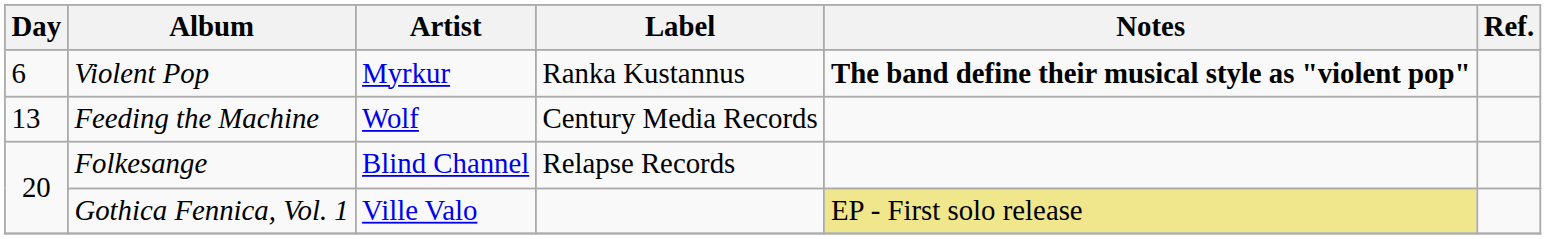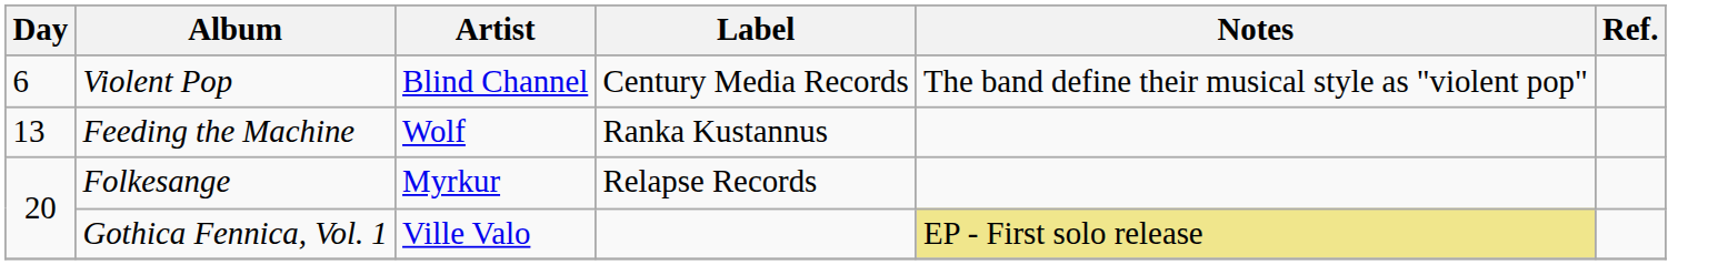Violent Pop | Artist: Myrkur -> Blind Channel
Violent Pop | Label: Ranka Kustannus -> Century Media Records
Violent Pop | Notes: bold -> normal
Feeding the Machine | Label: Century Media Records -> Ranka Kustannus
Folkesange | Artist: Blind Channel -> Myrkur
